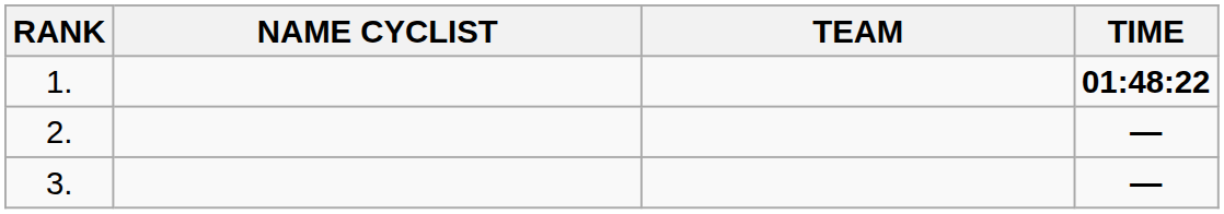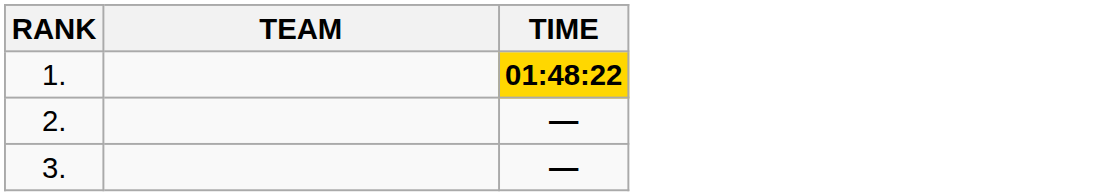- column: NAME CYCLIST
1. | TIME: no background -> gold background
